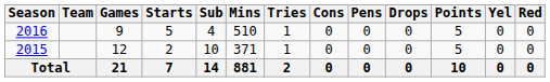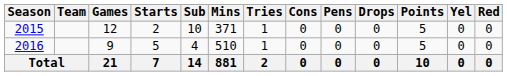rows swapped: 2015 <-> 2016
